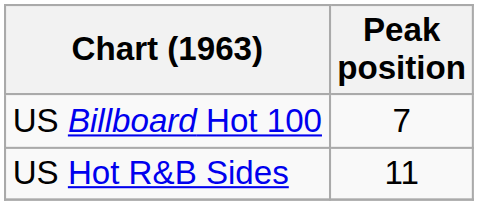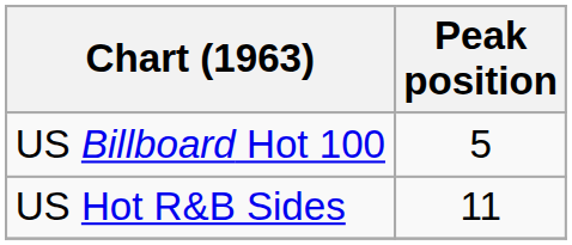US Billboard Hot 100 | Peak position: 7 -> 5
